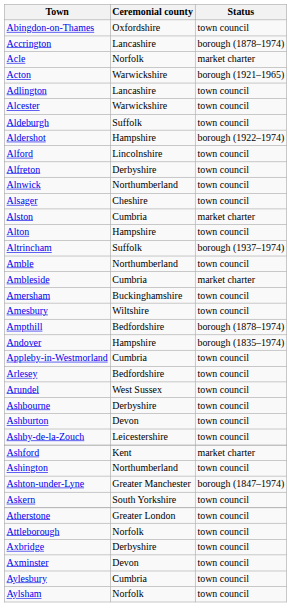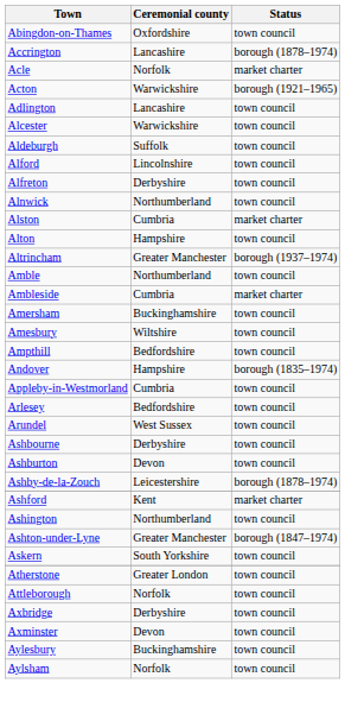- row: Aldershot | Hampshire | borough (1922–1974)
- row: Alsager | Cheshire | town council
Altrincham | Ceremonial county: Suffolk -> Greater Manchester
Ampthill | Status: borough (1878–1974) -> town council
Ashby-de-la-Zouch | Status: town council -> borough (1878–1974)
Aylesbury | Ceremonial county: Cumbria -> Buckinghamshire
